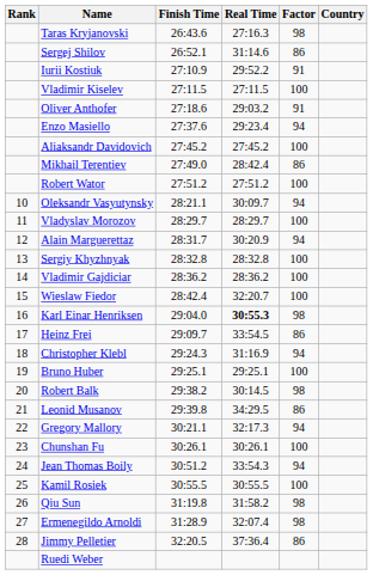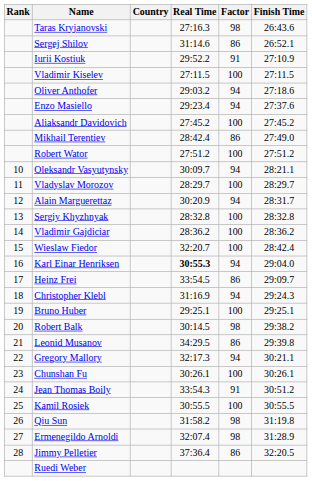columns swapped: Country <-> Finish Time
Oliver Anthofer | Factor: 91 -> 94
Karl Einar Henriksen | Factor: 98 -> 94
Jean Thomas Boily | Factor: 94 -> 91
